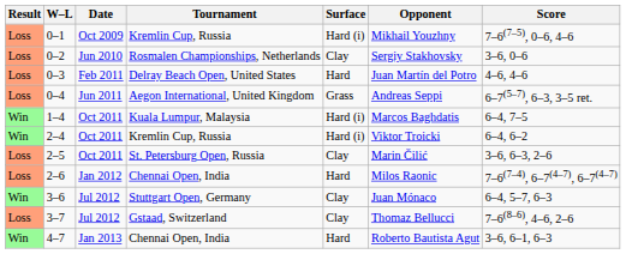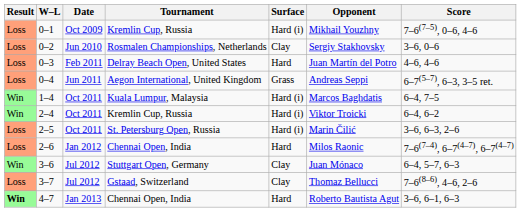2–5 | Surface: Clay -> Hard (i)
4–7 | Result: normal -> bold
